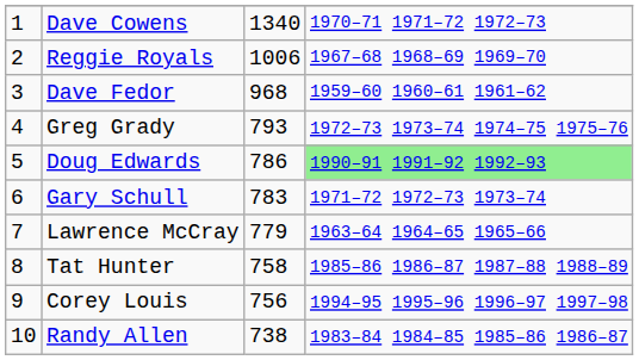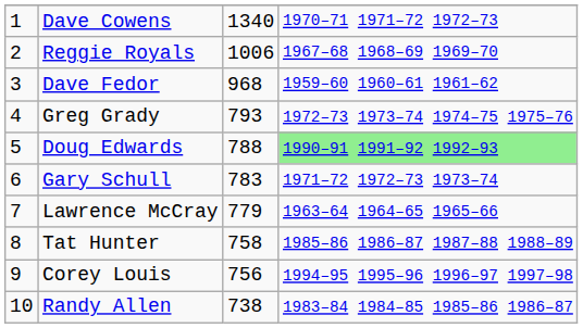Doug Edwards | column 3: 786 -> 788
